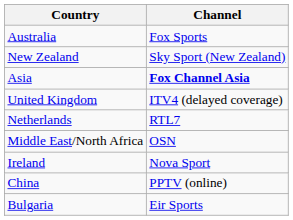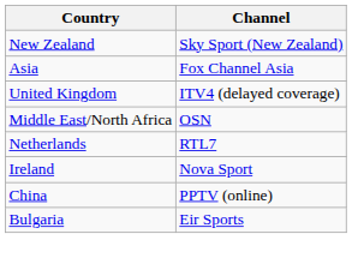- row: Australia | Fox Sports
Asia | Channel: bold -> normal
rows swapped: Netherlands <-> Middle East/North Africa
